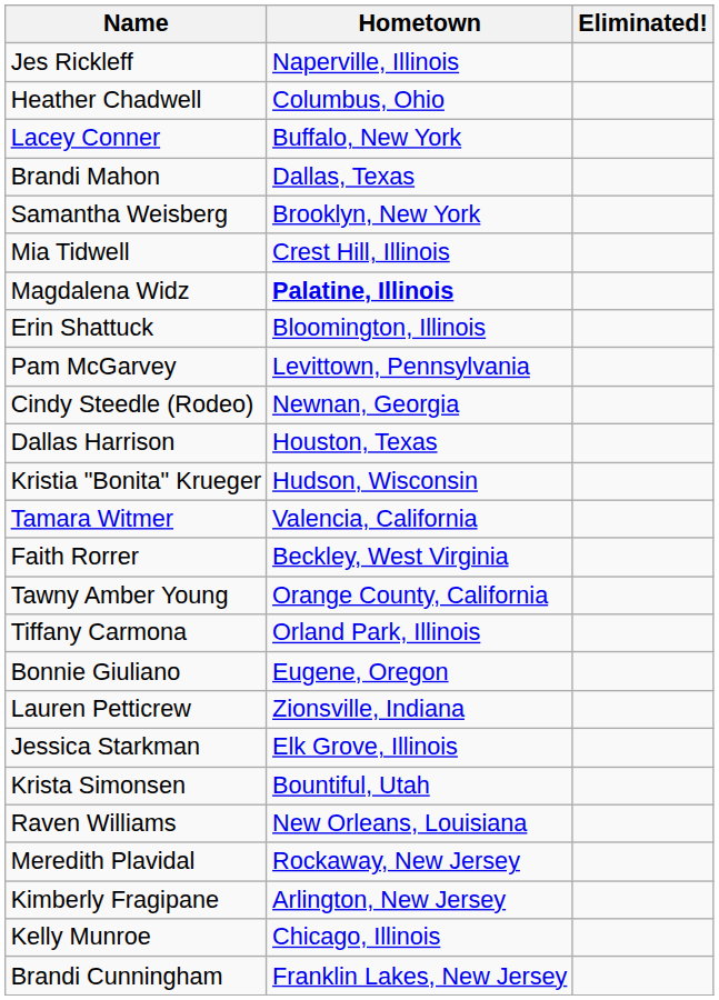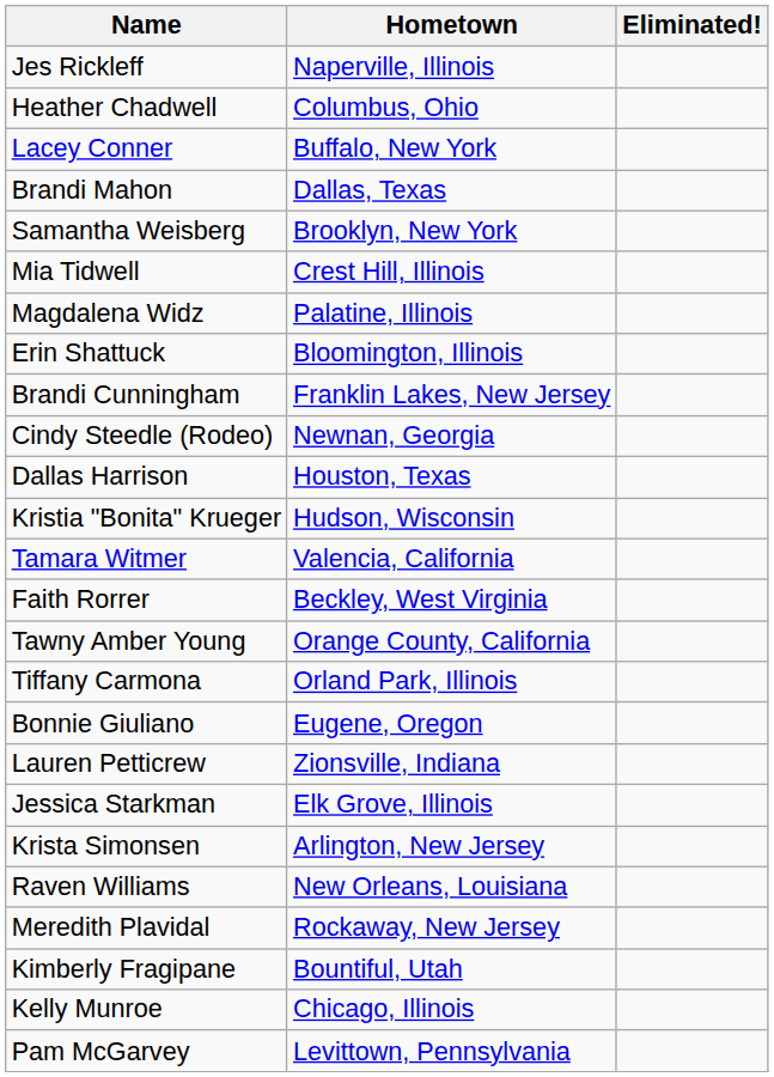Magdalena Widz | Hometown: bold -> normal
rows swapped: Brandi Cunningham <-> Pam McGarvey
Krista Simonsen | Hometown: Bountiful, Utah -> Arlington, New Jersey
Kimberly Fragipane | Hometown: Arlington, New Jersey -> Bountiful, Utah
